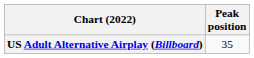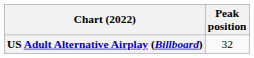US Adult Alternative Airplay (Billboard) | Peak position: 35 -> 32
